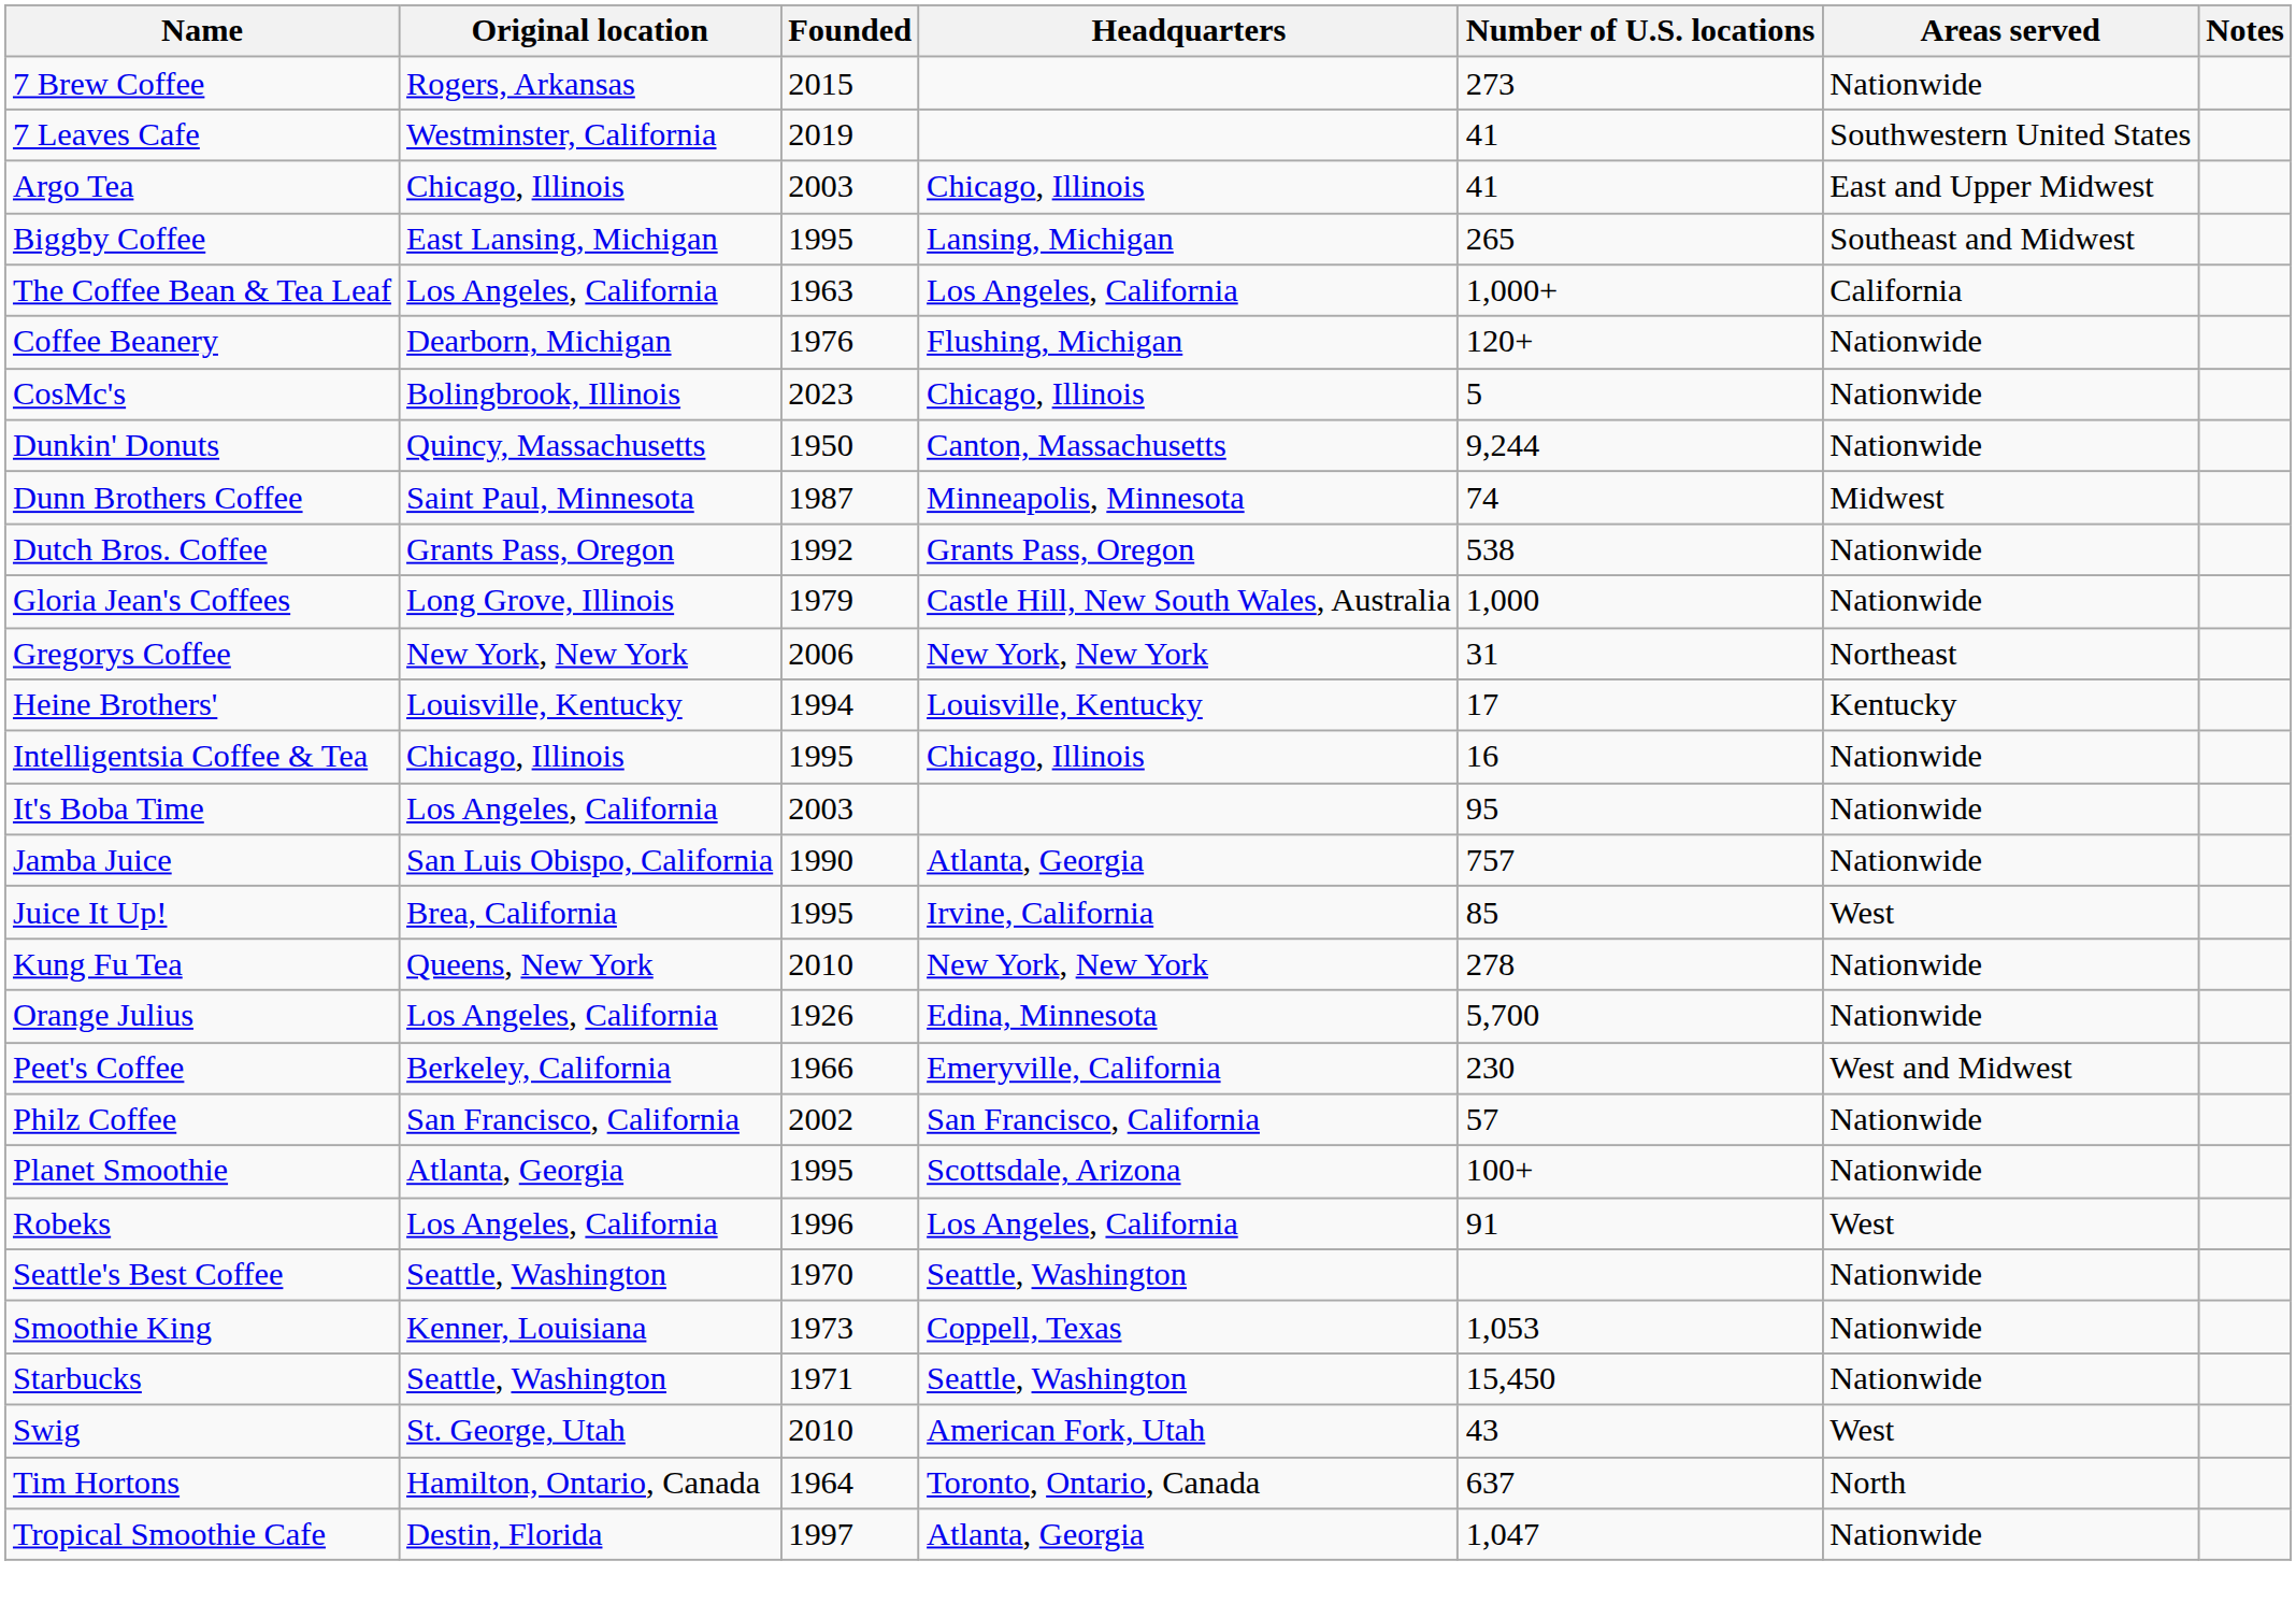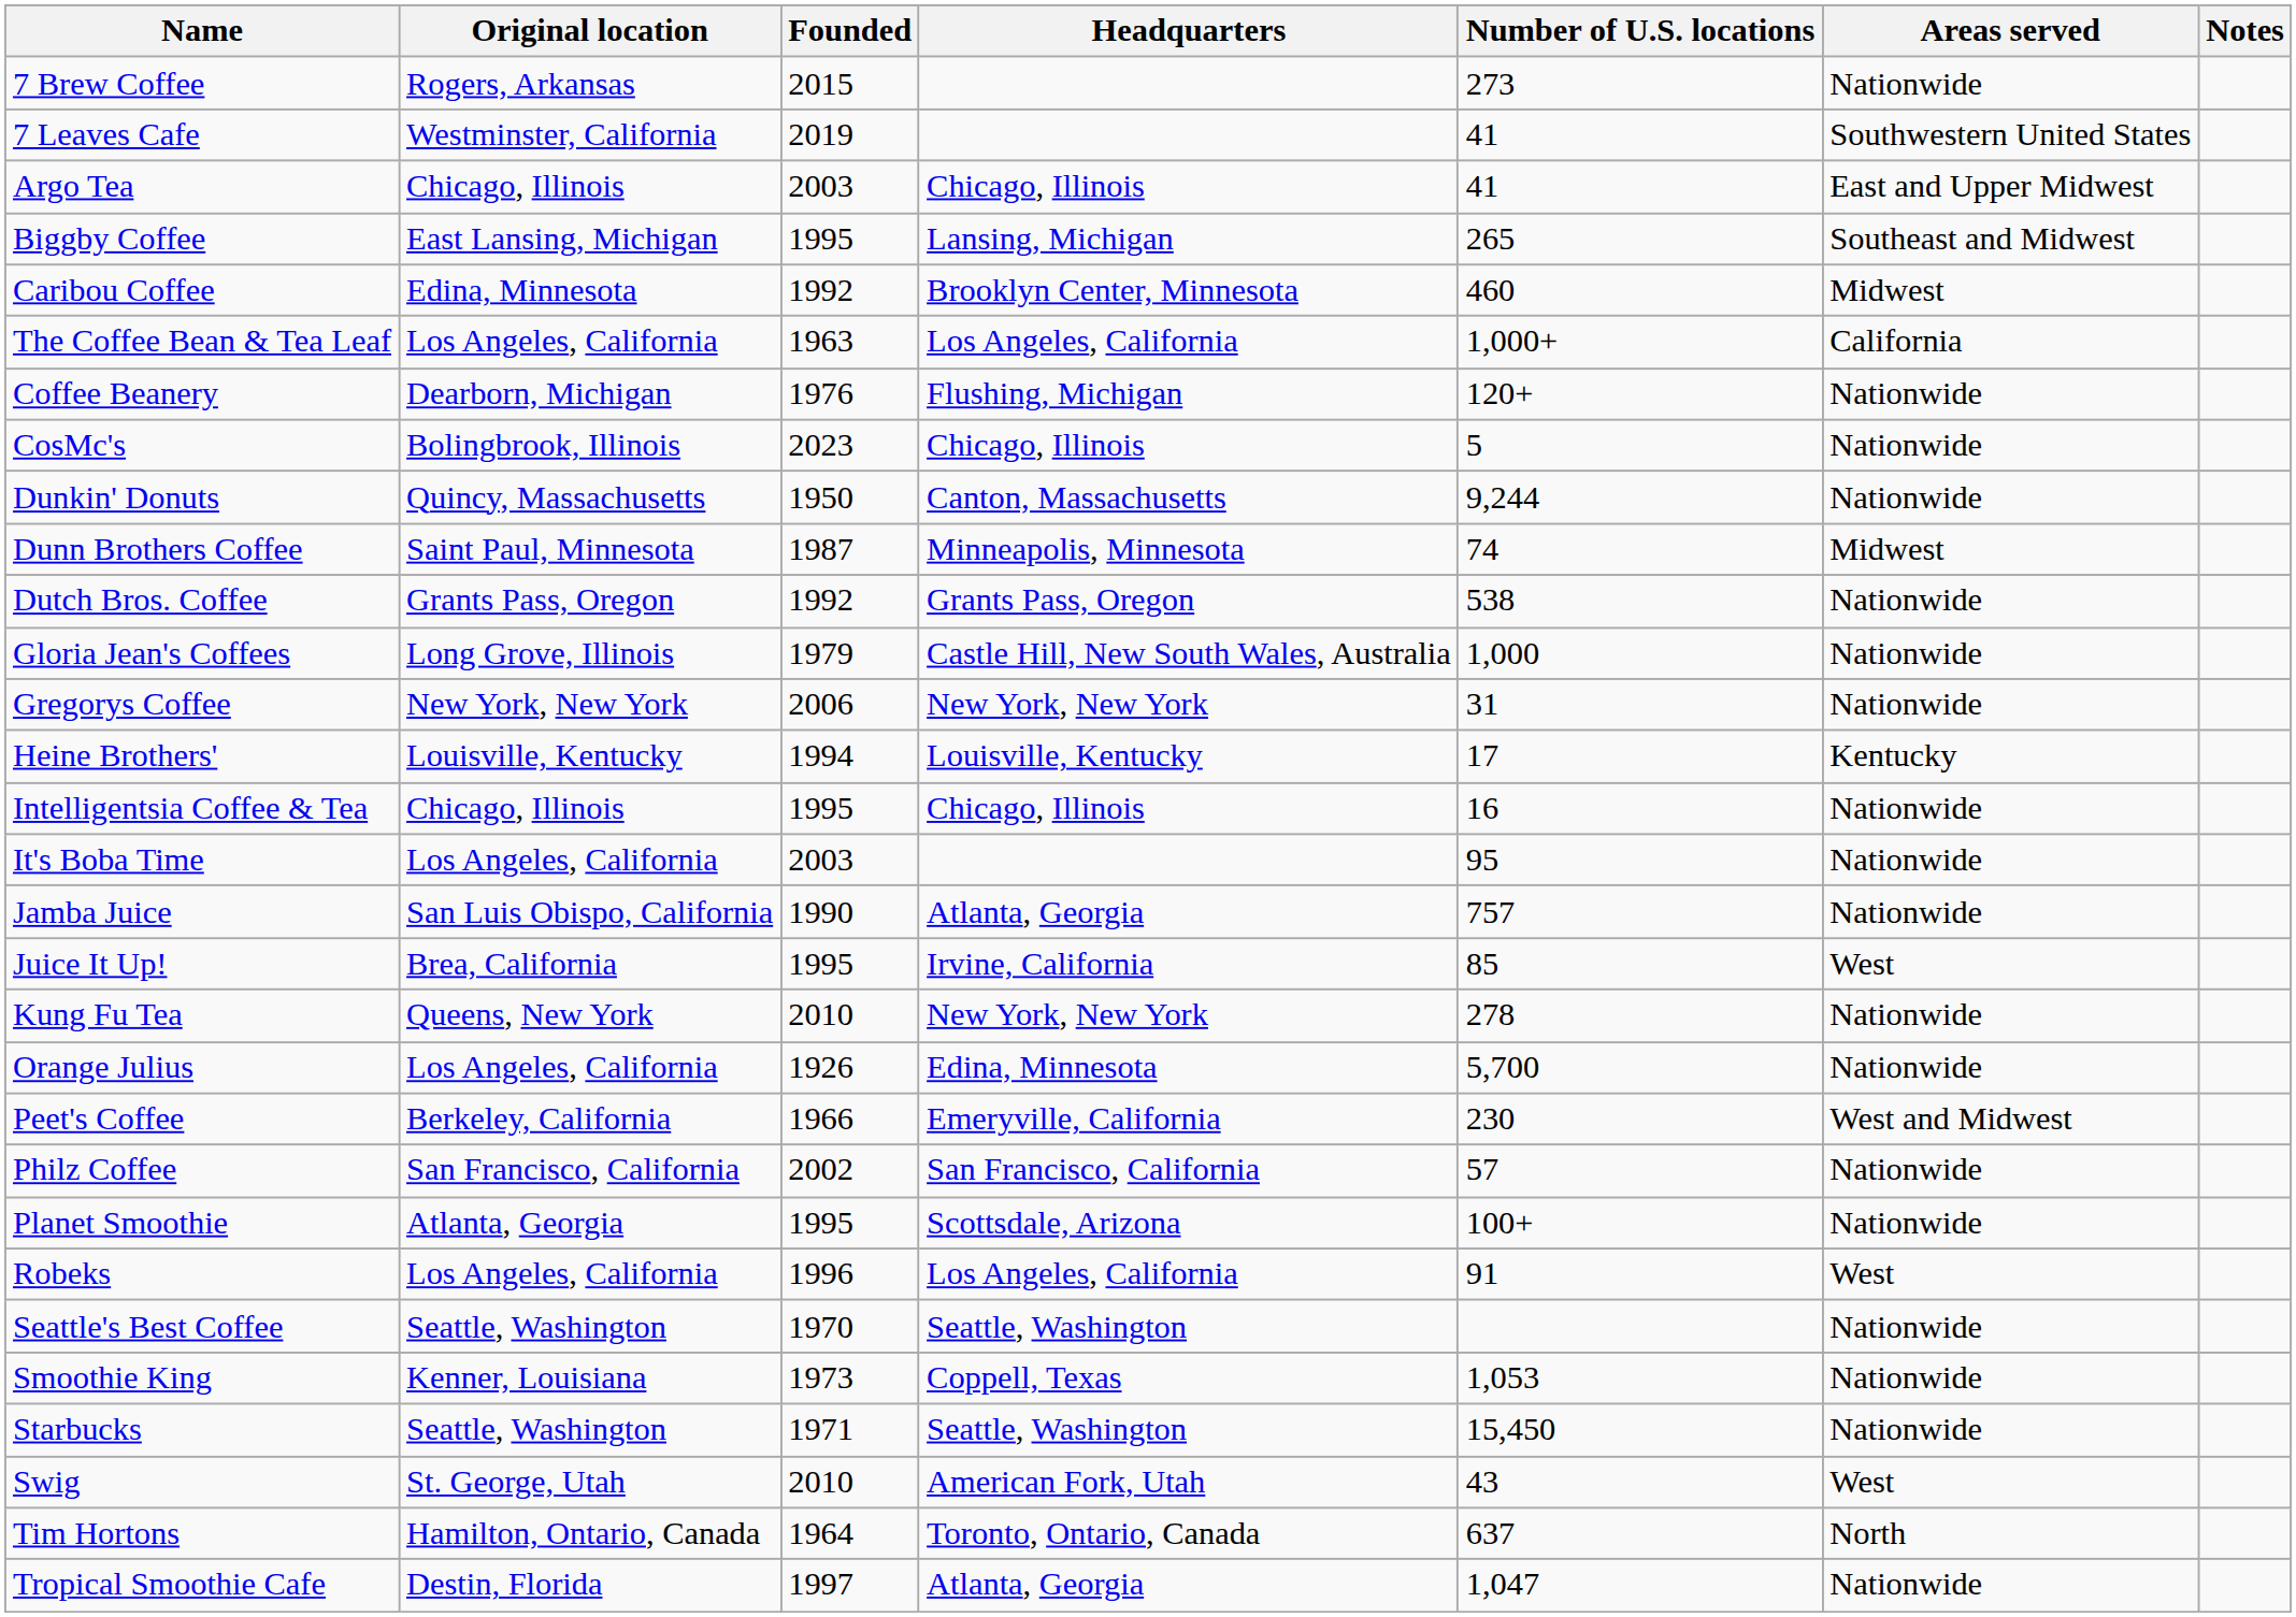+ row: Caribou Coffee | Edina, Minnesota | 1992 | Brooklyn Center, Minnesota | 460 | Midwest
Gregorys Coffee | Areas served: Northeast -> Nationwide
